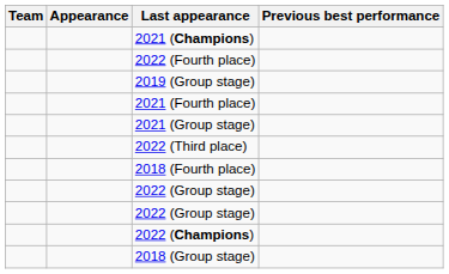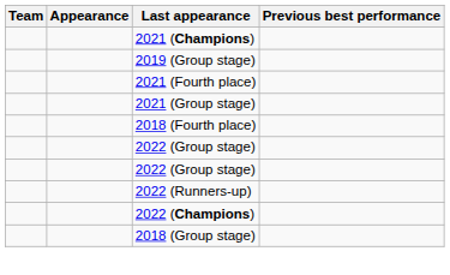- row: 2022 (Fourth place)
- row: 2022 (Third place)
+ row: 2022 (Runners-up)
